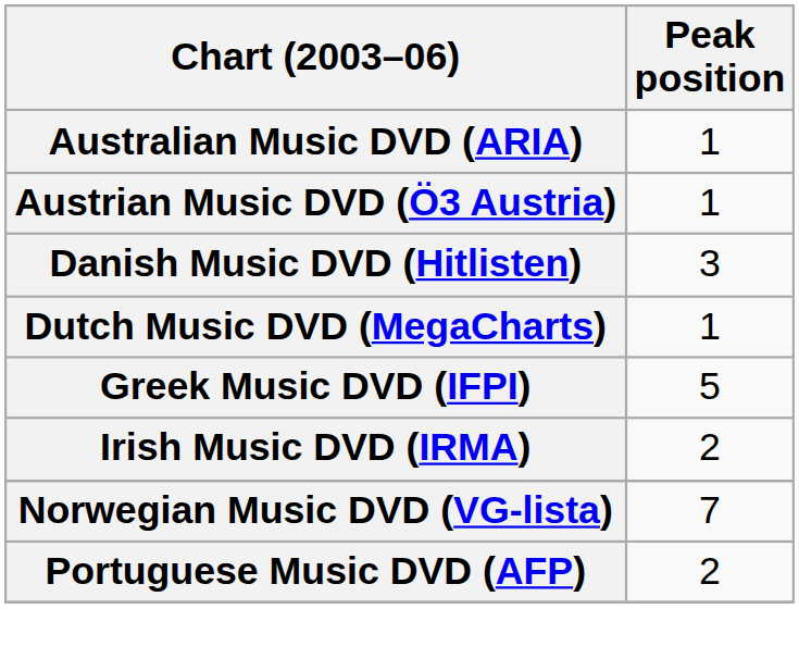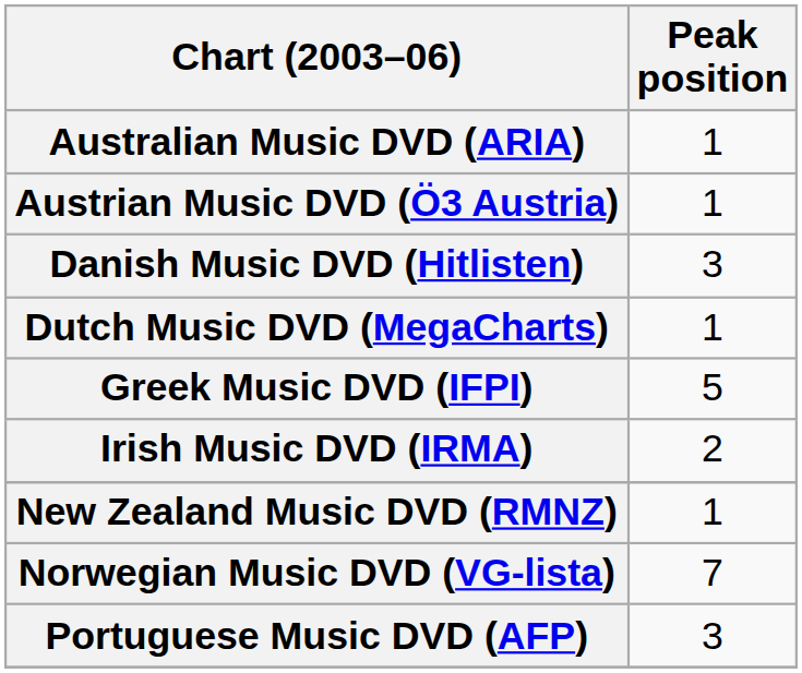+ row: New Zealand Music DVD (RMNZ) | 1
Portuguese Music DVD (AFP) | Peak position: 2 -> 3
